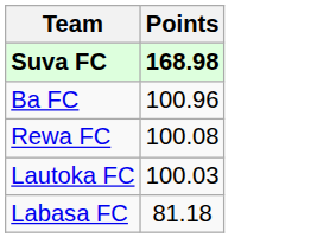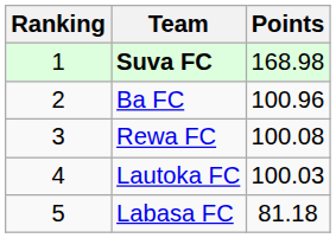+ column: Ranking | 1 | 2 | 3 | 4 | 5
Suva FC | Points: bold -> normal
